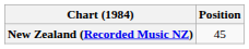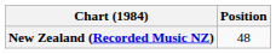New Zealand (Recorded Music NZ) | Position: 45 -> 48
